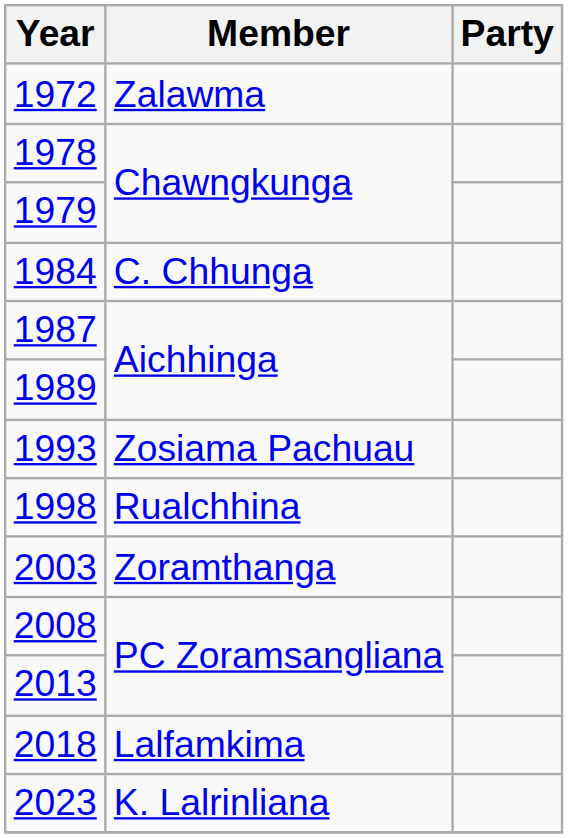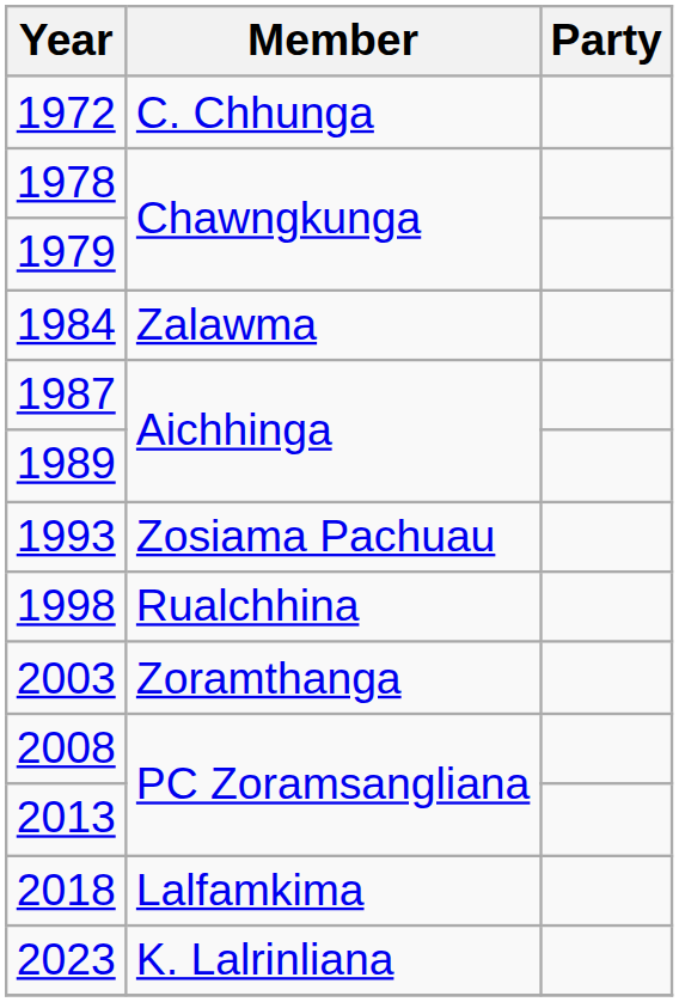1972 | Member: Zalawma -> C. Chhunga
1984 | Member: C. Chhunga -> Zalawma
